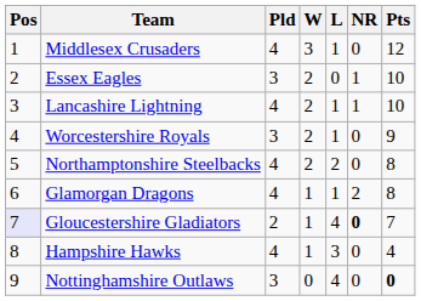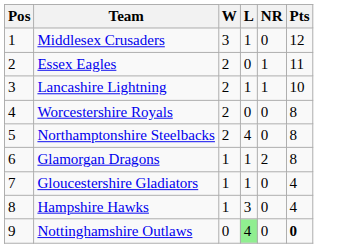- column: Pld | 4 | 3 | 4 | 3 | 4 | 4 | 2 | 4 | 3
Essex Eagles | Pts: 10 -> 11
Worcestershire Royals | L: 1 -> 0
Worcestershire Royals | Pts: 9 -> 8
Northamptonshire Steelbacks | L: 2 -> 4
Gloucestershire Gladiators | Pos: lavender background -> no background
Gloucestershire Gladiators | L: 4 -> 1
Gloucestershire Gladiators | NR: bold -> normal
Gloucestershire Gladiators | Pts: 7 -> 4
Nottinghamshire Outlaws | L: no background -> lightgreen background
